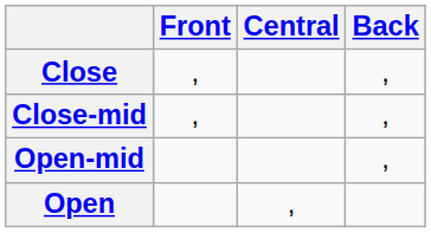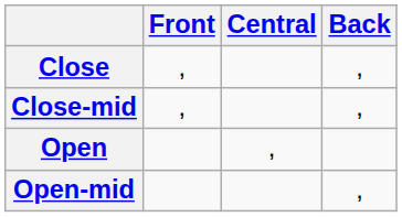rows swapped: Open-mid <-> Open
